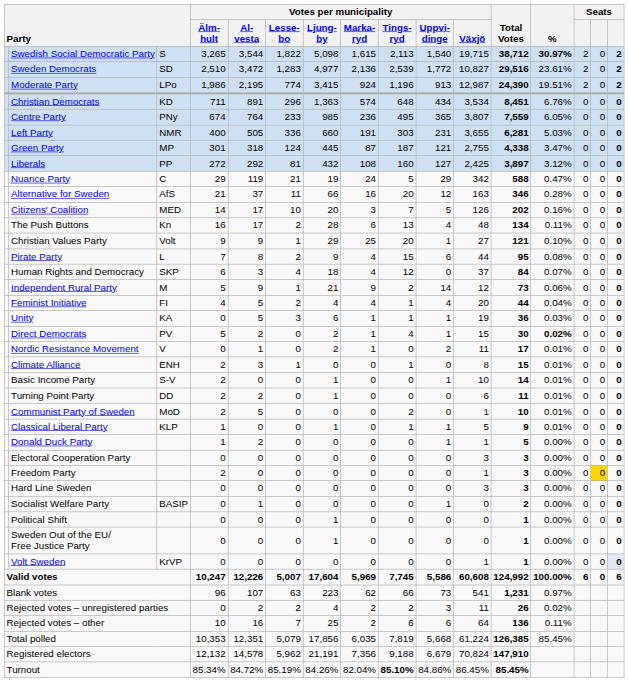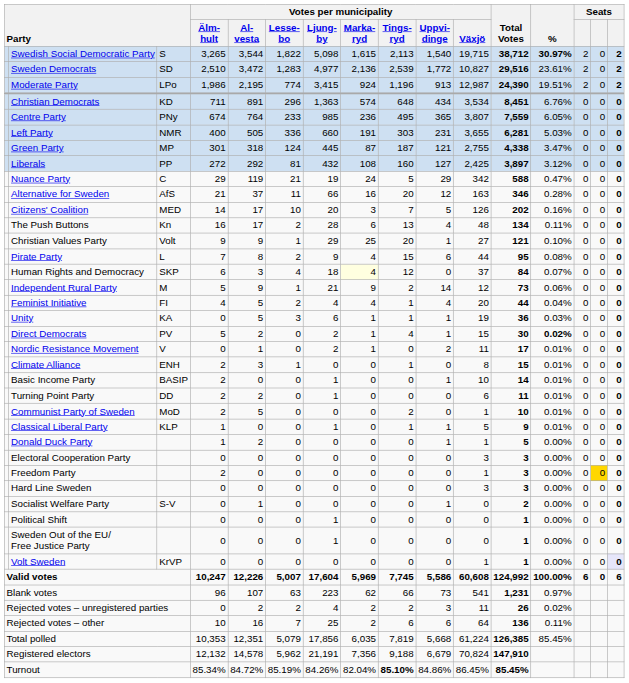Human Rights and Democracy | Votes per municipality / Marka- ryd: no background -> lightyellow background
Basic Income Party | column 3: S-V -> BASIP
Socialist Welfare Party | column 3: BASIP -> S-V
